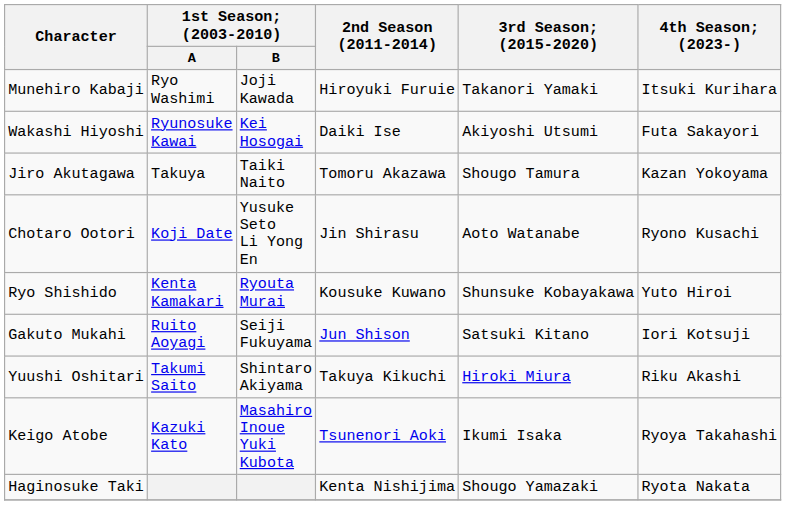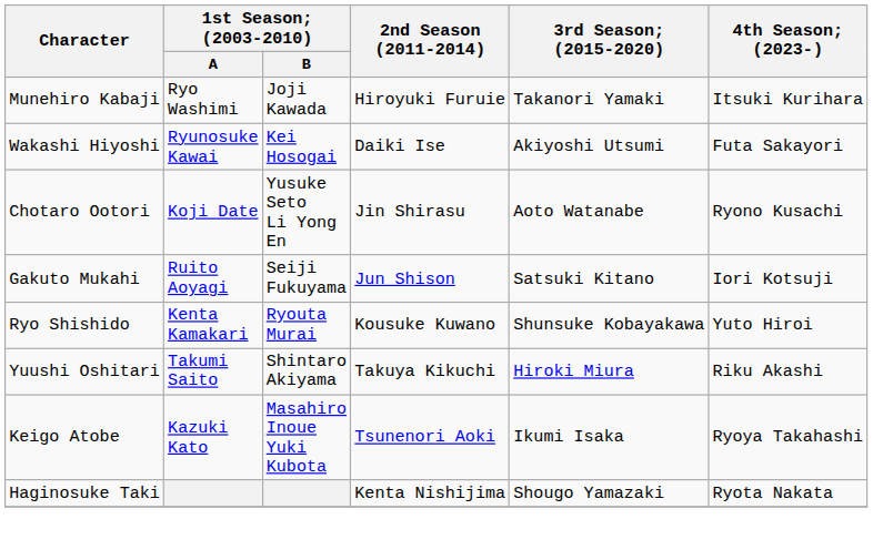- row: Jiro Akutagawa | Takuya | Taiki Naito | Tomoru Akazawa | Shougo Tamura | Kazan Yokoyama
rows swapped: Ryo Shishido <-> Gakuto Mukahi
